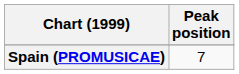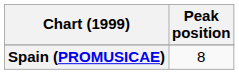Spain (PROMUSICAE) | Peak position: 7 -> 8
